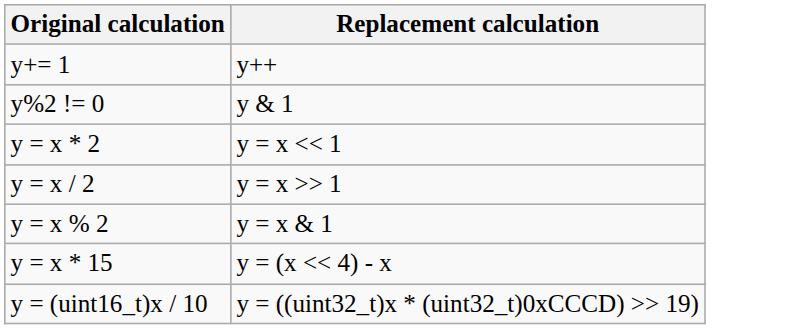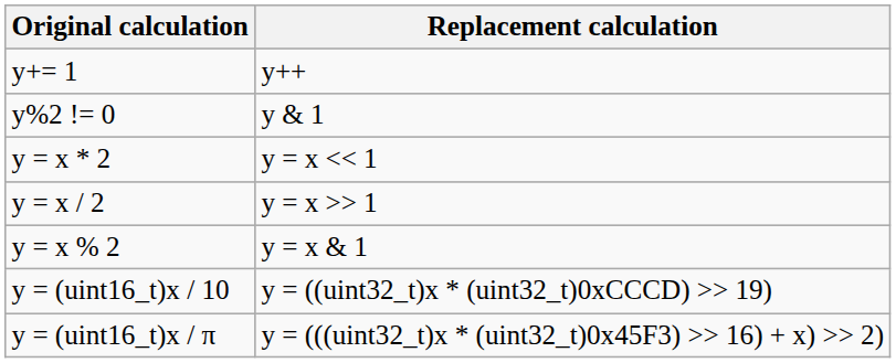- row: y = x * 15 | y = (x << 4) - x
+ row: y = (uint16_t)x / π | y = (((uint32_t)x * (uint32_t)0x45F3) >> 16) + x) >> 2)
